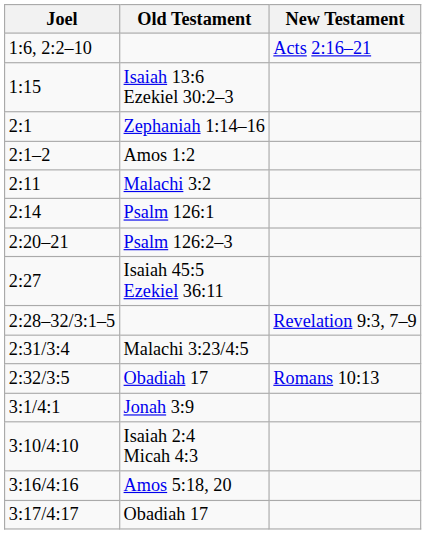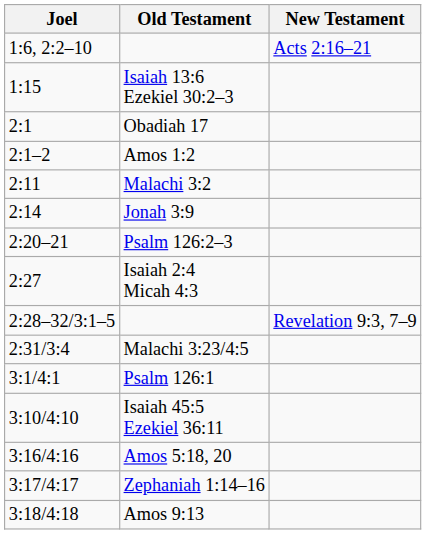2:1 | Old Testament: Zephaniah 1:14–16 -> Obadiah 17
2:14 | Old Testament: Psalm 126:1 -> Jonah 3:9
2:27 | Old Testament: Isaiah 45:5 Ezekiel 36:11 -> Isaiah 2:4 Micah 4:3
- row: 2:32/3:5 | Obadiah 17 | Romans 10:13
3:1/4:1 | Old Testament: Jonah 3:9 -> Psalm 126:1
3:10/4:10 | Old Testament: Isaiah 2:4 Micah 4:3 -> Isaiah 45:5 Ezekiel 36:11
3:17/4:17 | Old Testament: Obadiah 17 -> Zephaniah 1:14–16
+ row: 3:18/4:18 | Amos 9:13
